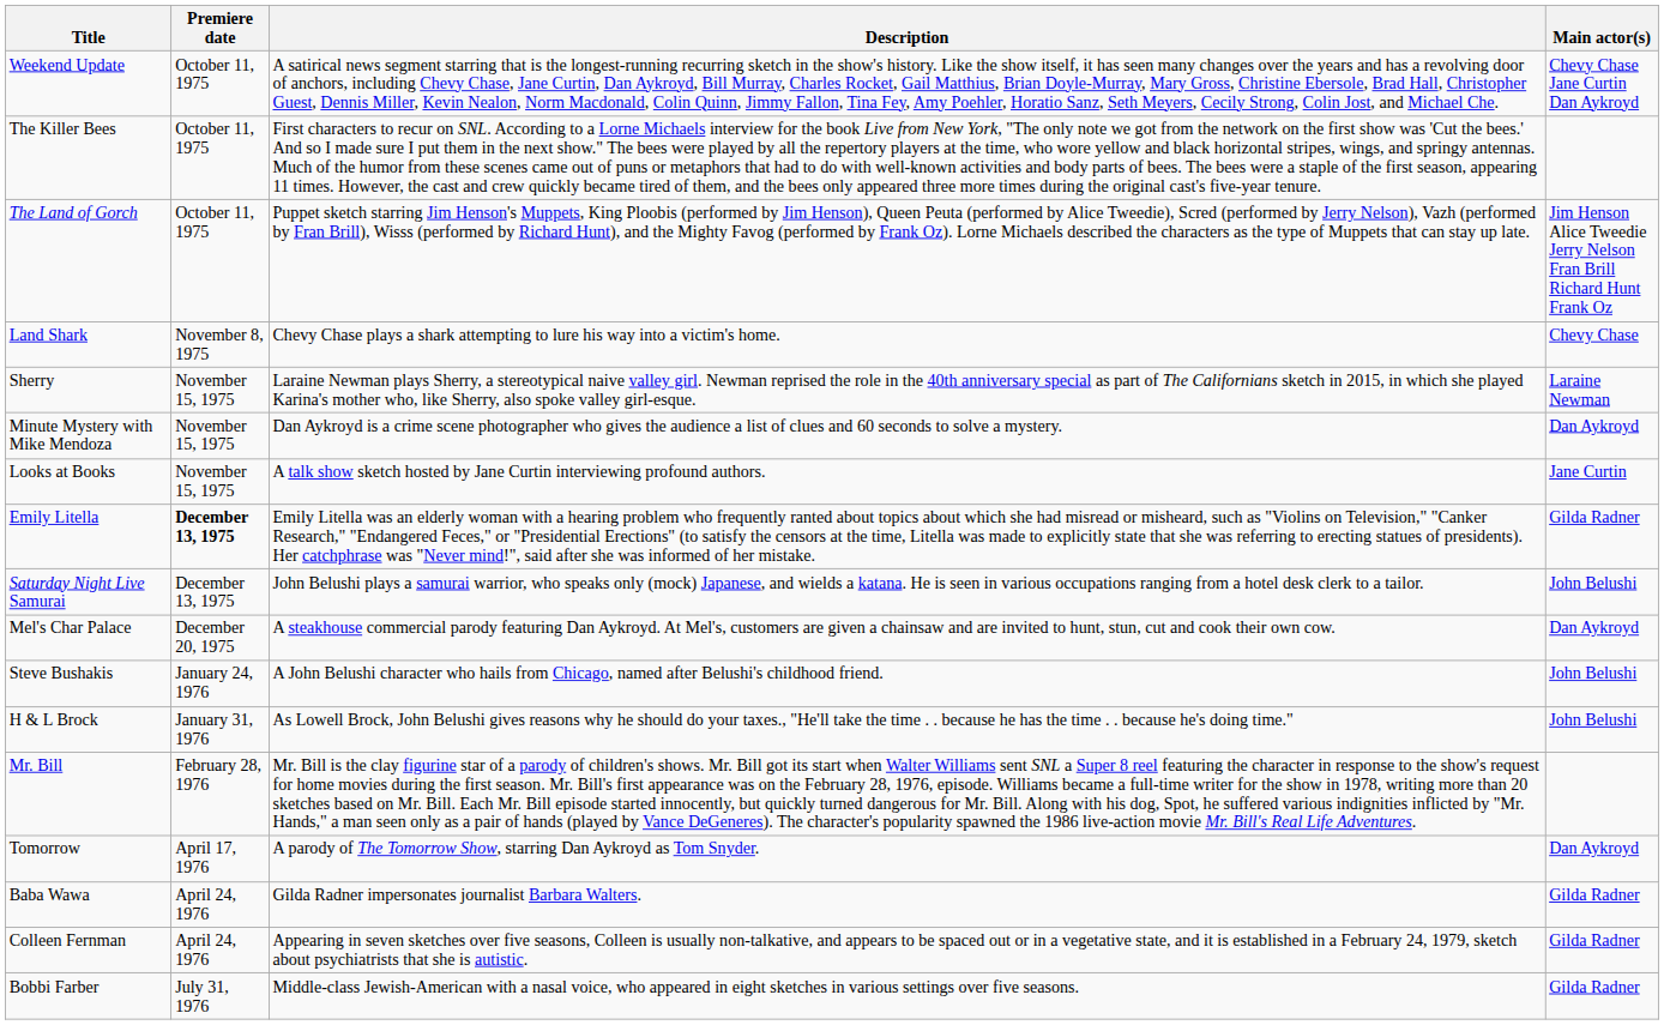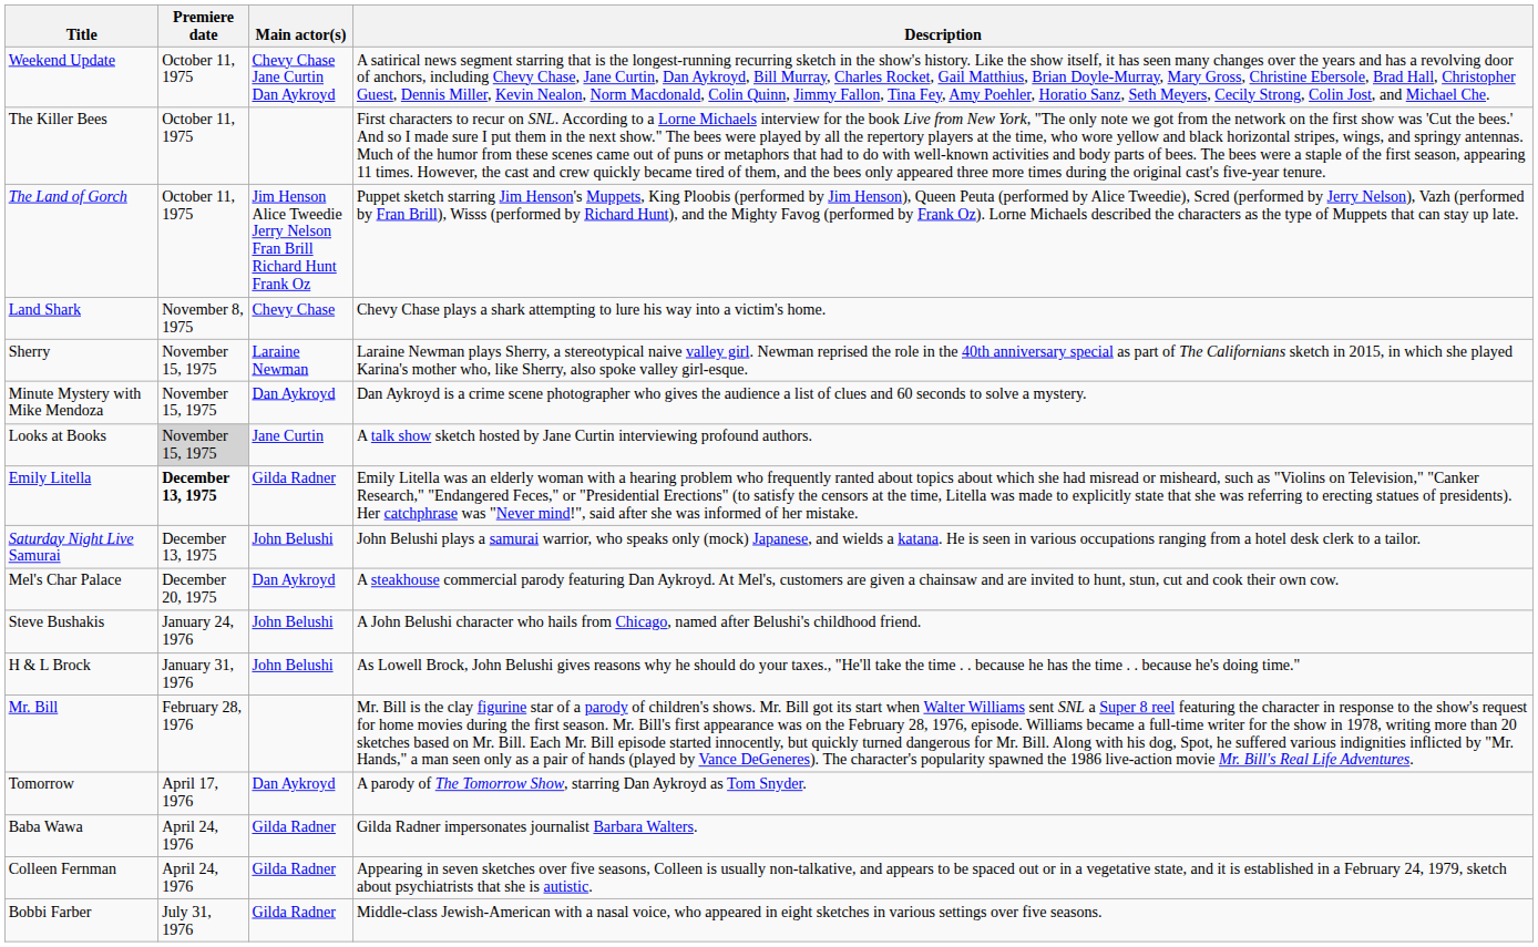columns swapped: Main actor(s) <-> Description
Looks at Books | Premiere date: no background -> lightgrey background
